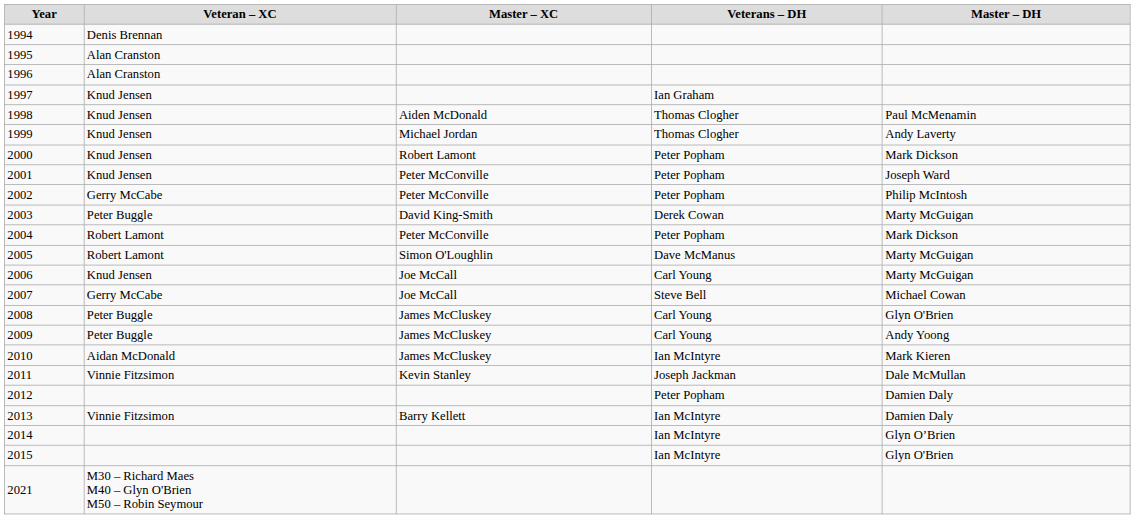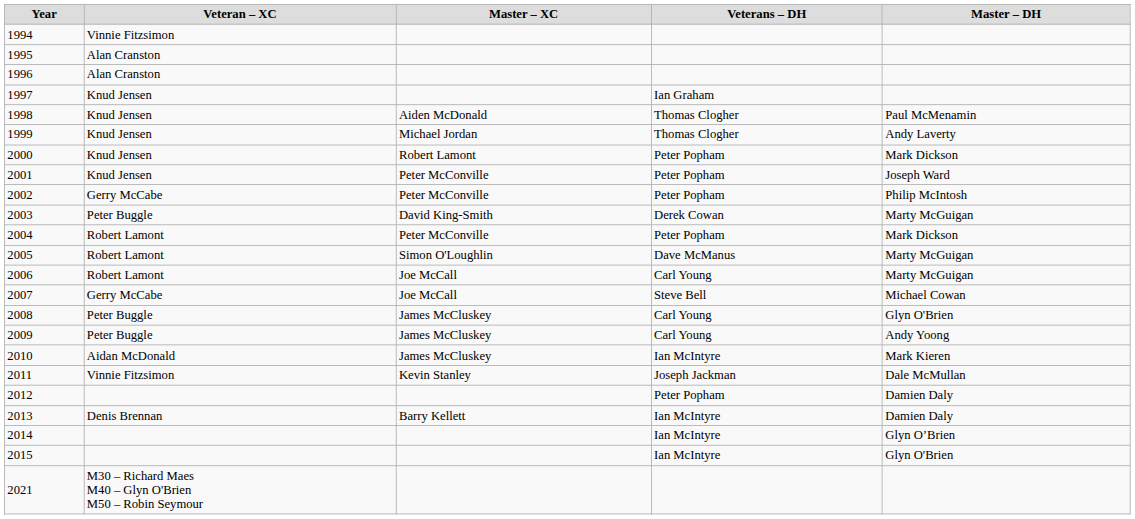1994 | Veteran – XC: Denis Brennan -> Vinnie Fitzsimon
2006 | Veteran – XC: Knud Jensen -> Robert Lamont
2013 | Veteran – XC: Vinnie Fitzsimon -> Denis Brennan
